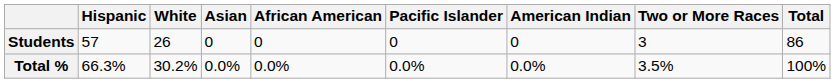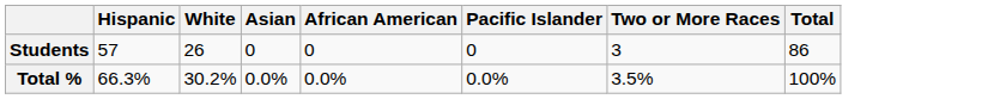- column: American Indian | 0 | 0.0%
